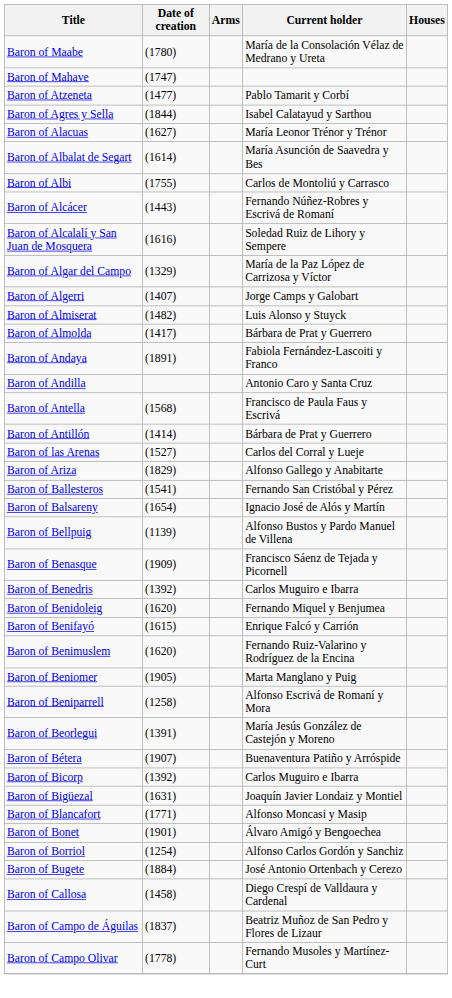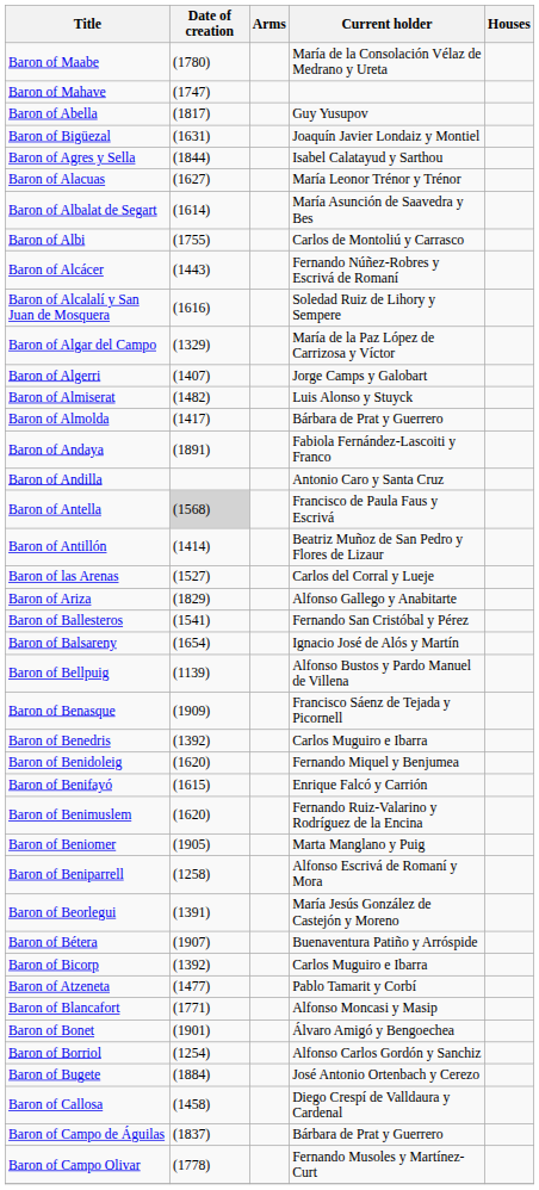+ row: Baron of Abella | (1817) | Guy Yusupov
rows swapped: Baron of Atzeneta <-> Baron of Bigüezal
Baron of Antella | Date of creation: no background -> lightgrey background
Baron of Antillón | Current holder: Bárbara de Prat y Guerrero -> Beatriz Muñoz de San Pedro y Flores de Lizaur
Baron of Campo de Águilas | Current holder: Beatriz Muñoz de San Pedro y Flores de Lizaur -> Bárbara de Prat y Guerrero
